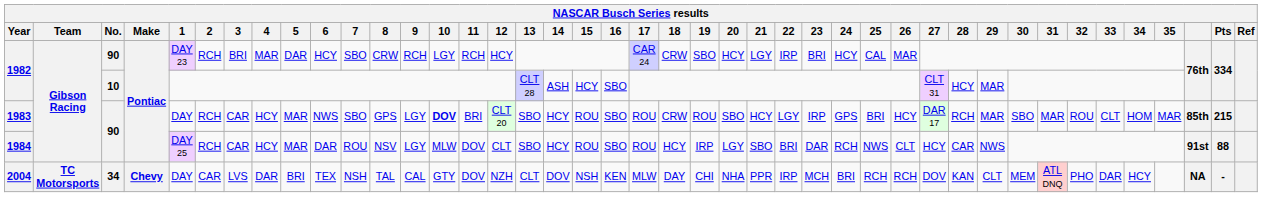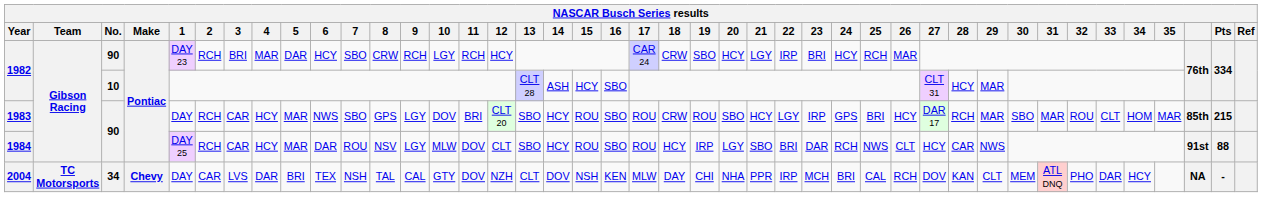1982 / 90 | 25: CAL -> RCH
1983 | 10: bold -> normal
2004 | 25: RCH -> CAL
